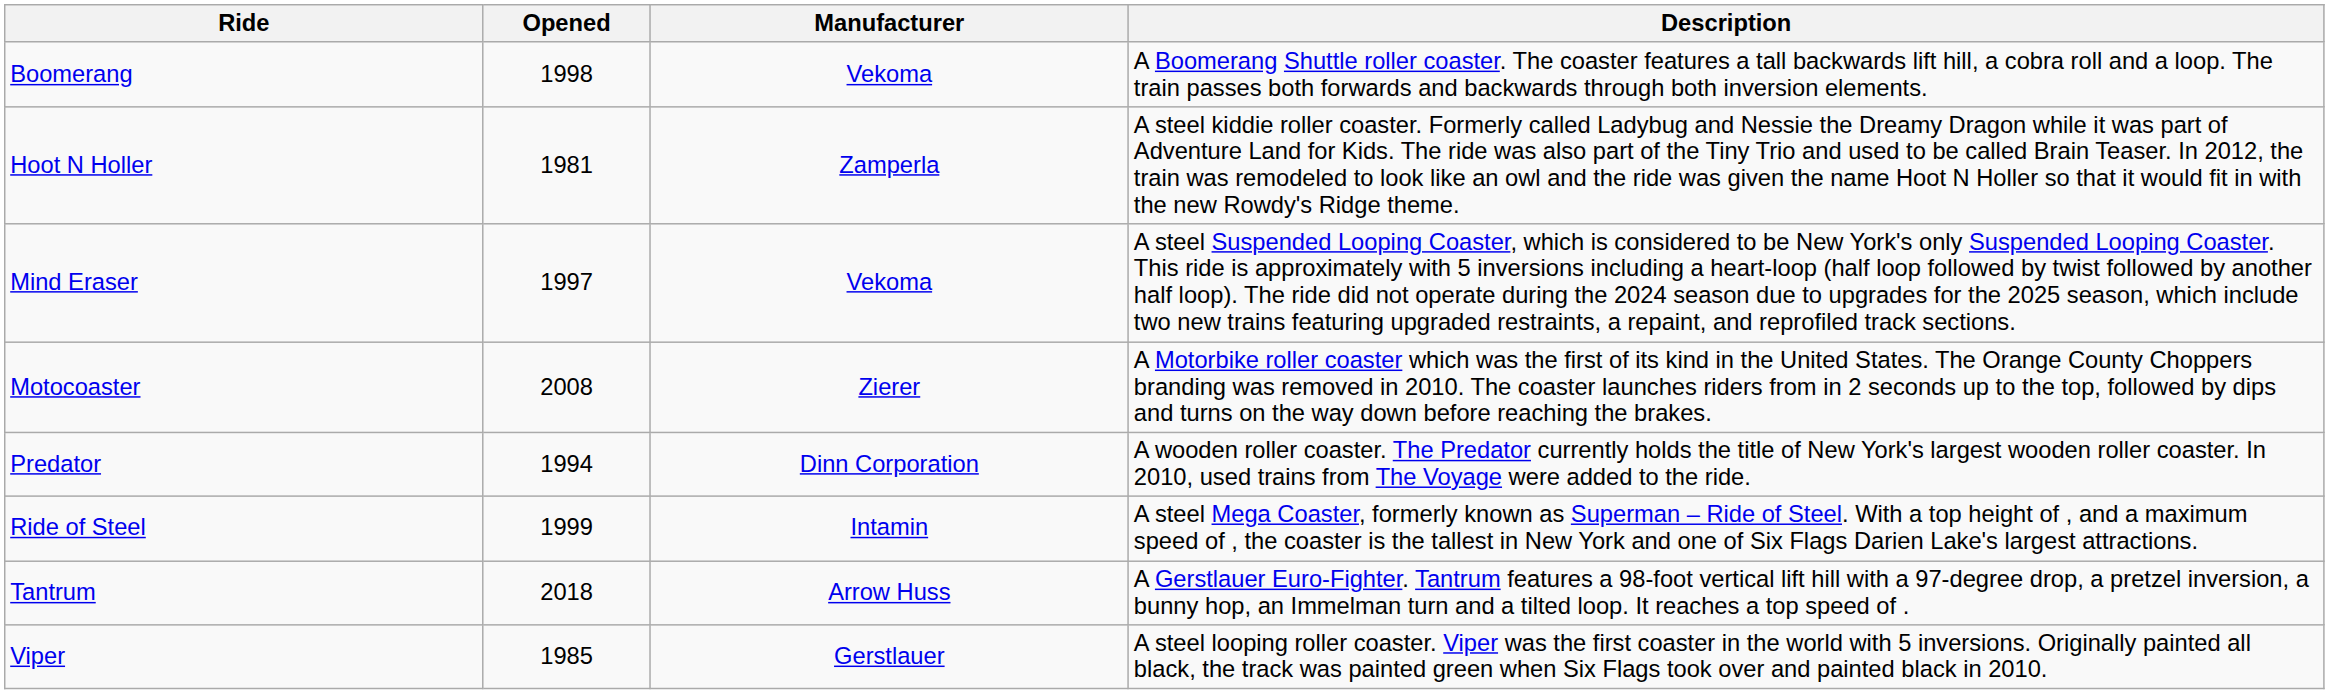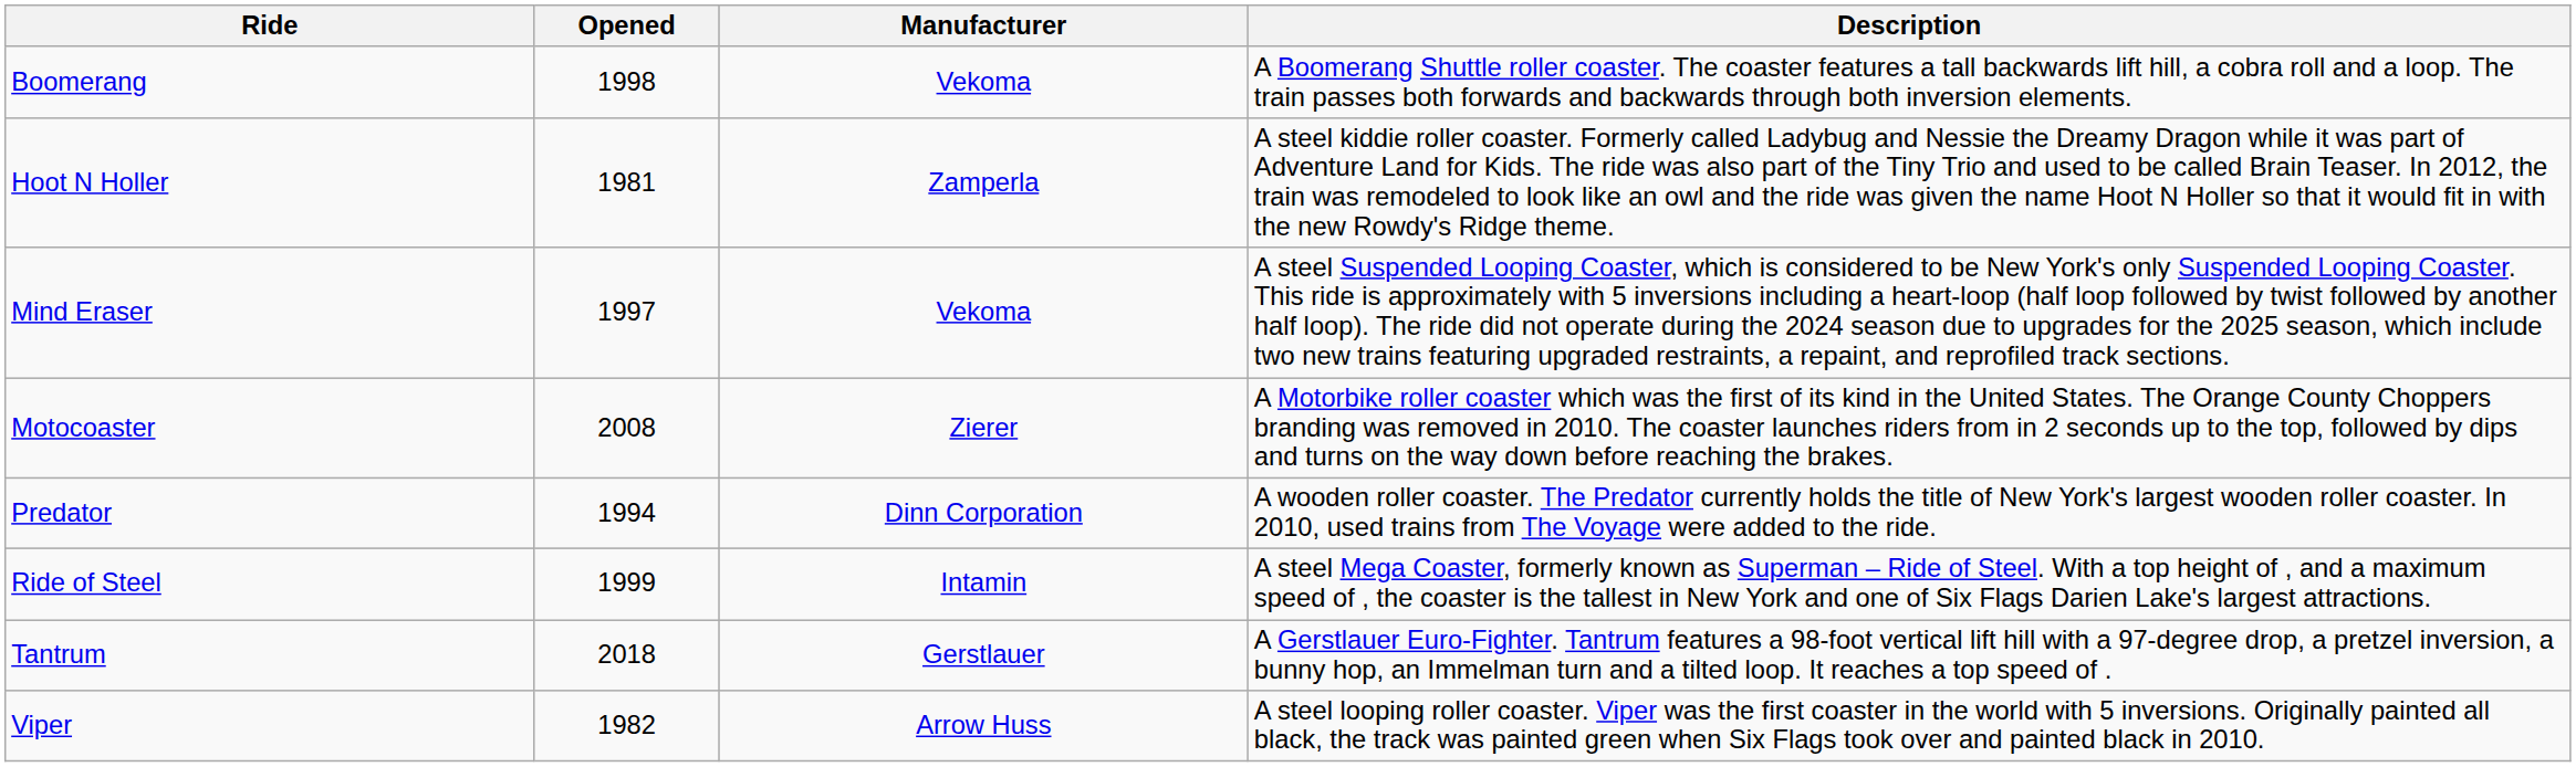Tantrum | Manufacturer: Arrow Huss -> Gerstlauer
Viper | Opened: 1985 -> 1982
Viper | Manufacturer: Gerstlauer -> Arrow Huss
